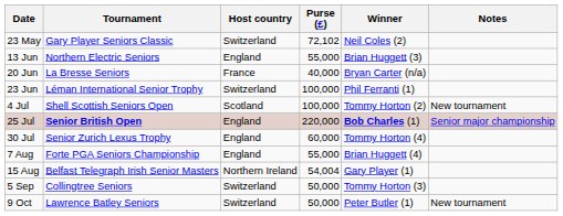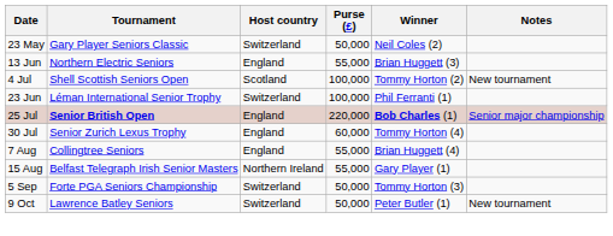23 May | Purse (£): 72,102 -> 50,000
- row: 20 Jun | La Bresse Seniors | France | 40,000 | Bryan Carter (n/a)
rows swapped: 23 Jun <-> 4 Jul
7 Aug | Tournament: Forte PGA Seniors Championship -> Collingtree Seniors
15 Aug | Purse (£): 54,004 -> 55,000
5 Sep | Tournament: Collingtree Seniors -> Forte PGA Seniors Championship
